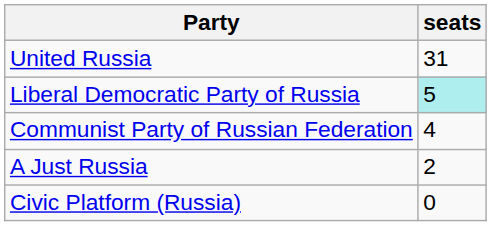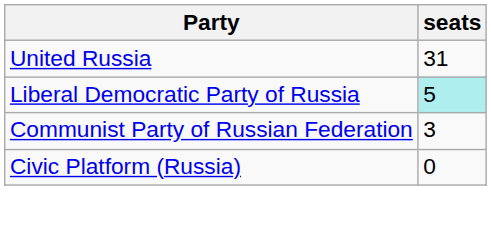Communist Party of Russian Federation | seats: 4 -> 3
- row: A Just Russia | 2
